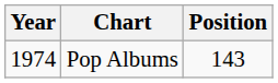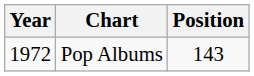Pop Albums | Year: 1974 -> 1972
